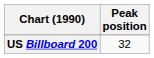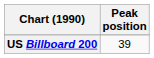US Billboard 200 | Peak position: 32 -> 39
